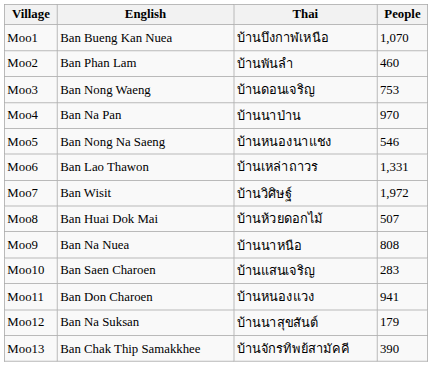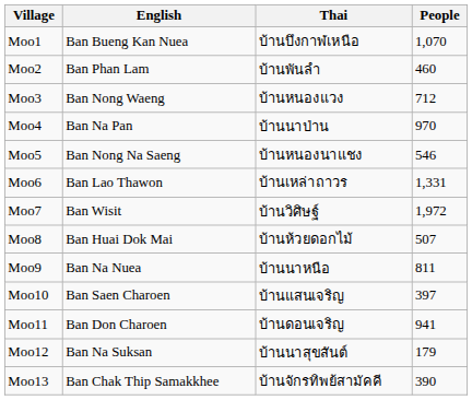Moo3 | Thai: บ้านดอนเจริญ -> บ้านหนองแวง
Moo3 | People: 753 -> 712
Moo9 | People: 808 -> 811
Moo10 | People: 283 -> 397
Moo11 | Thai: บ้านหนองแวง -> บ้านดอนเจริญ
